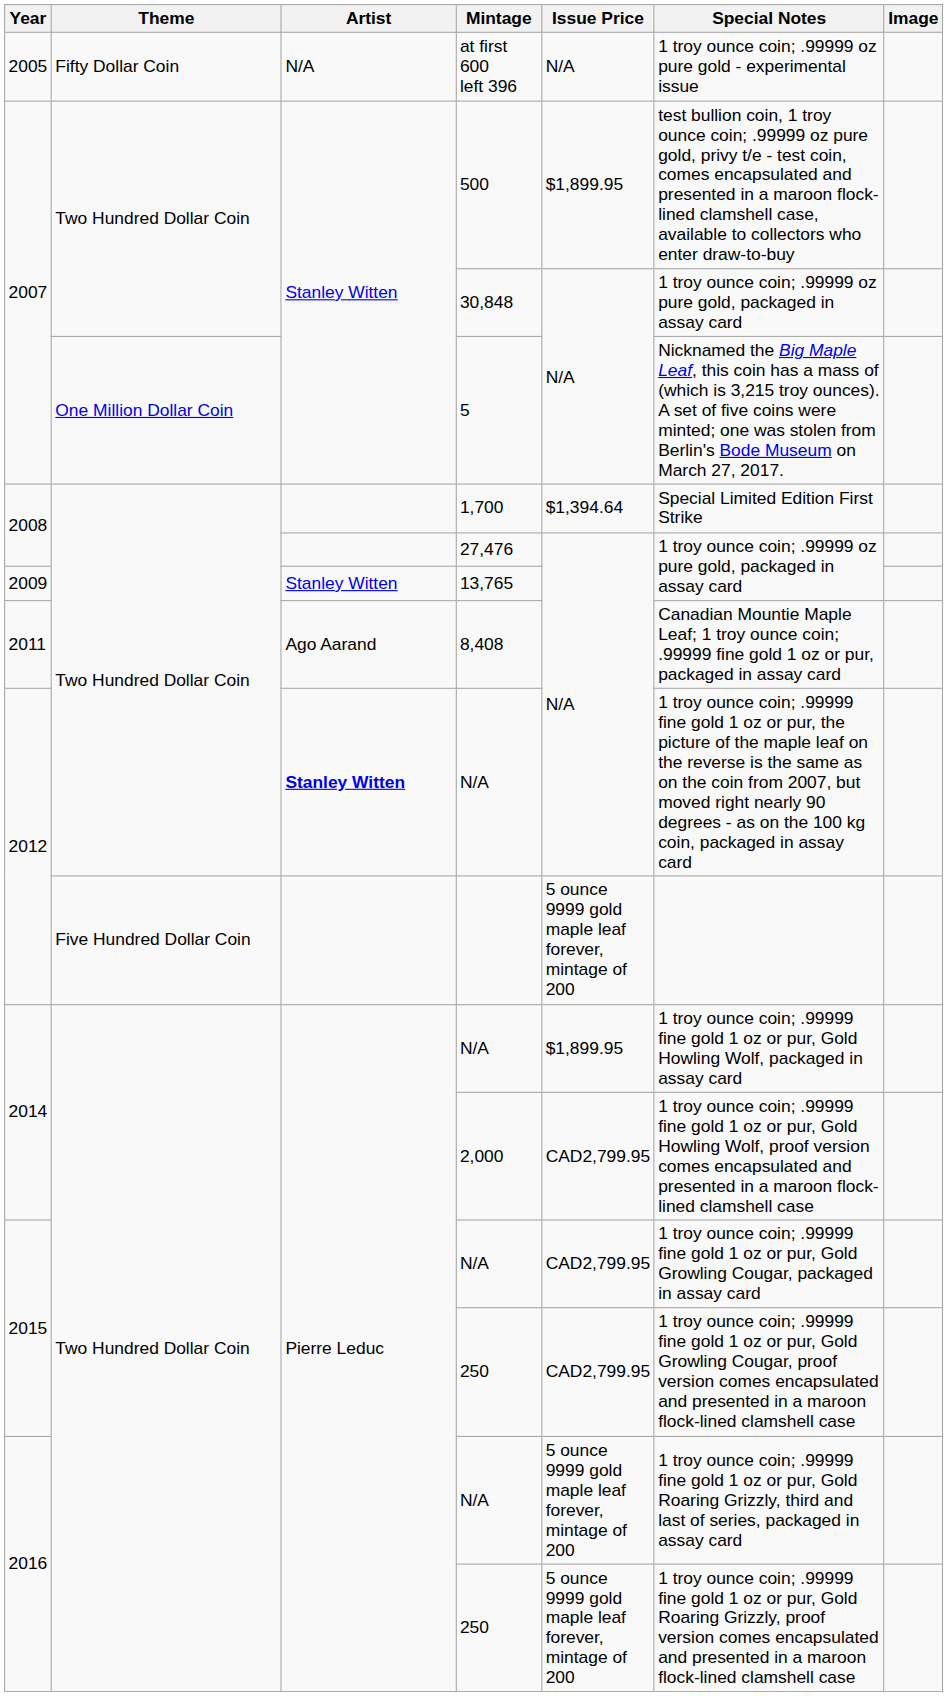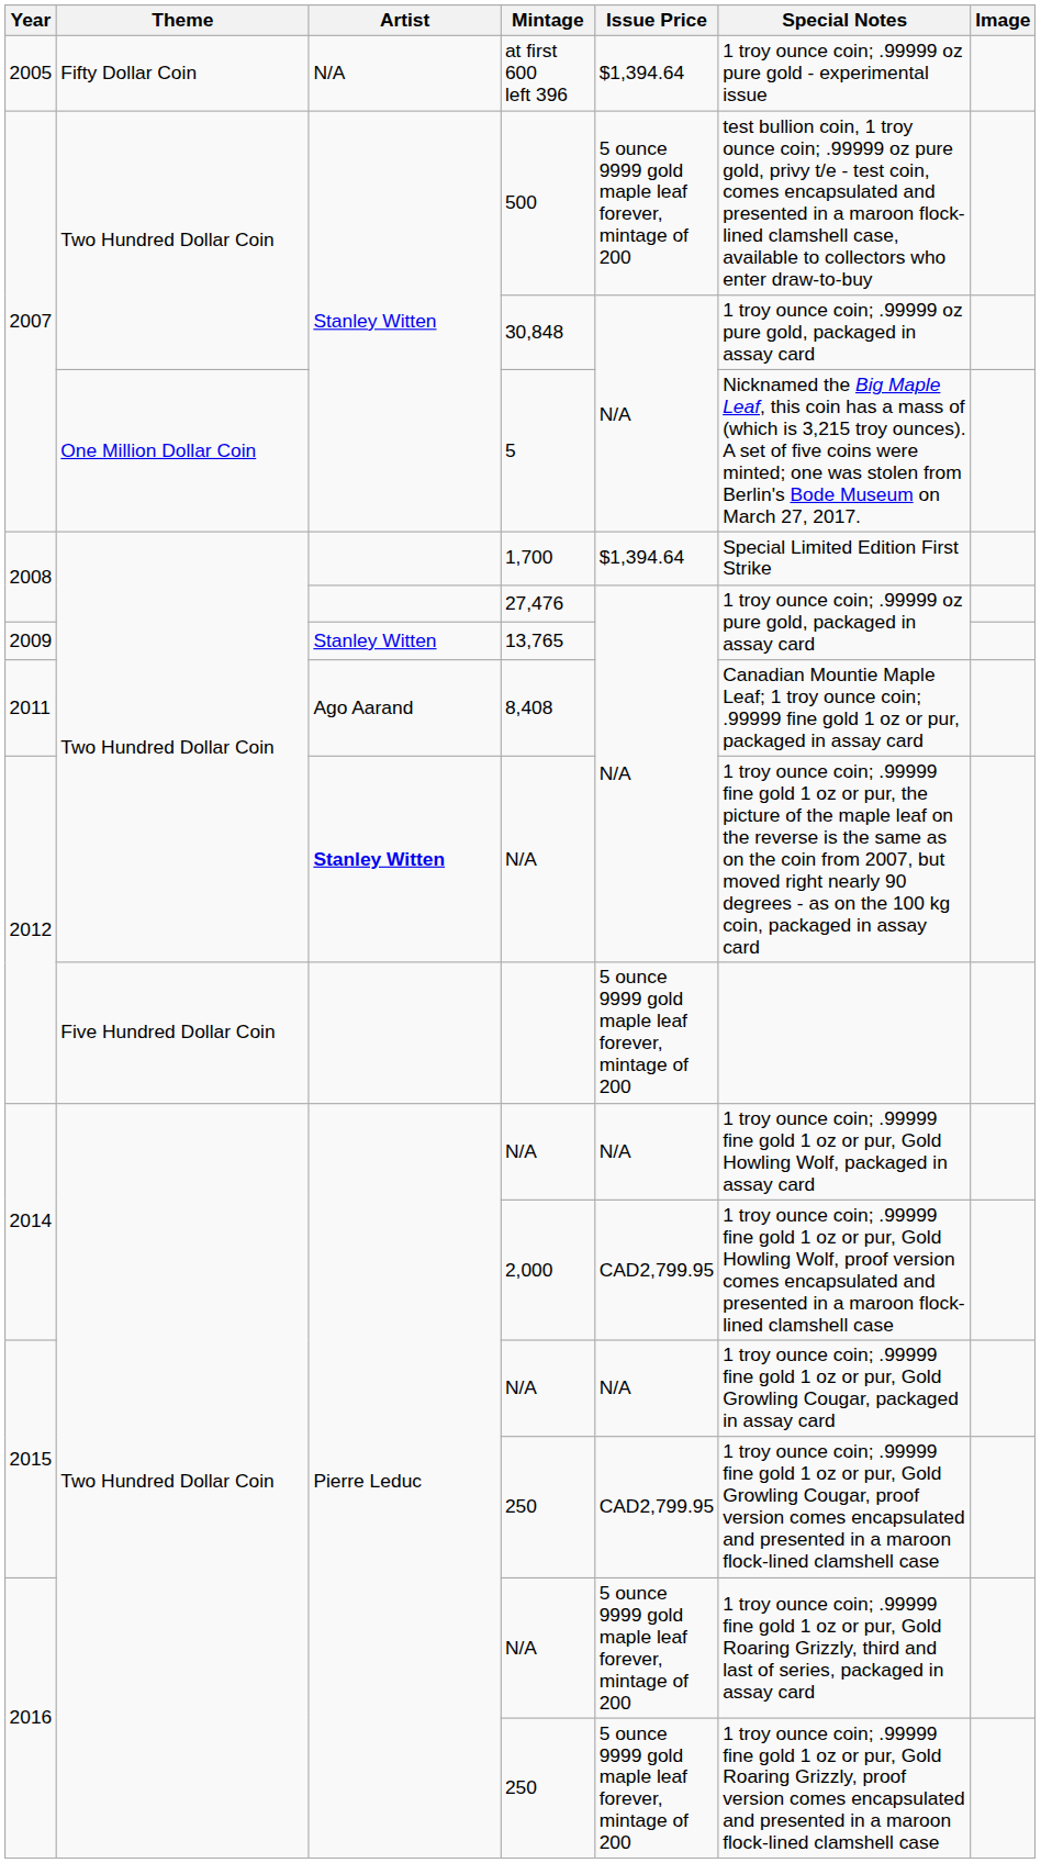at first 600 left 396 | Issue Price: N/A -> $1,394.64
500 | Issue Price: $1,899.95 -> 5 ounce 9999 gold maple leaf forever, mintage of 200
2014 / N/A | Issue Price: $1,899.95 -> N/A
2015 / N/A | Issue Price: CAD2,799.95 -> N/A
